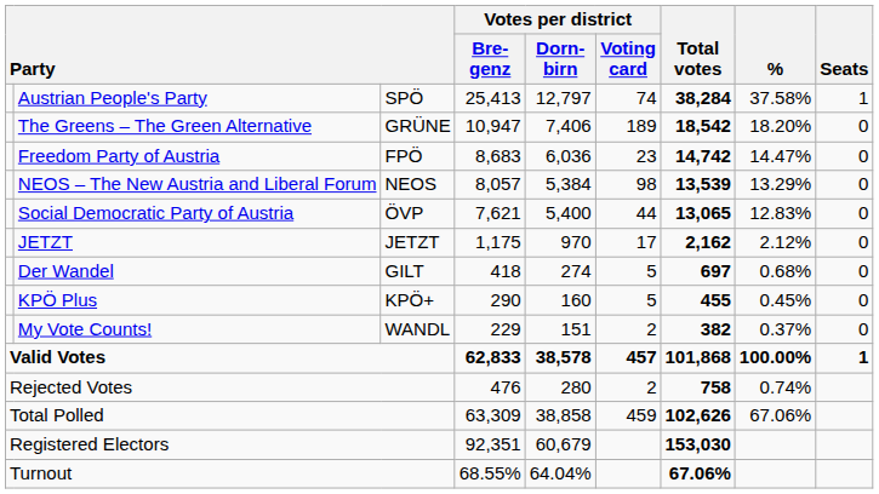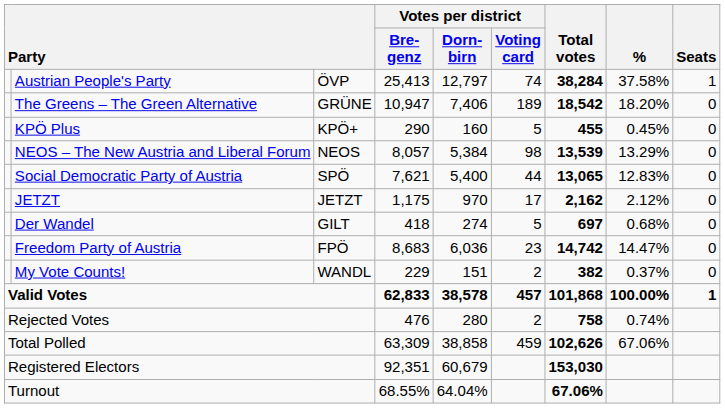Austrian People's Party | column 3: SPÖ -> ÖVP
rows swapped: Freedom Party of Austria <-> KPÖ Plus
Social Democratic Party of Austria | column 3: ÖVP -> SPÖ
